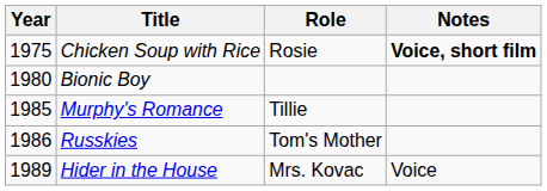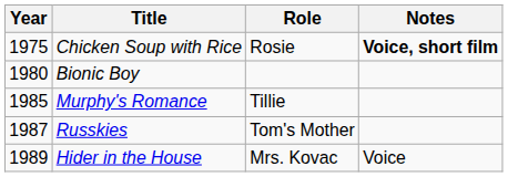Russkies | Year: 1986 -> 1987
